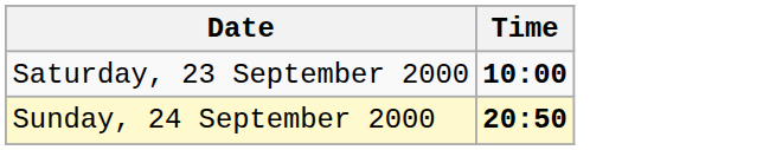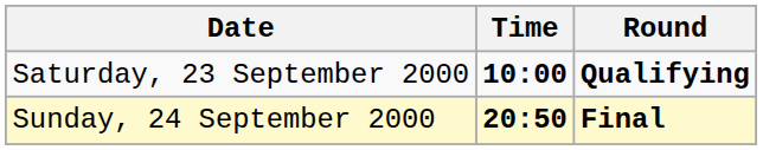+ column: Round | Qualifying | Final
